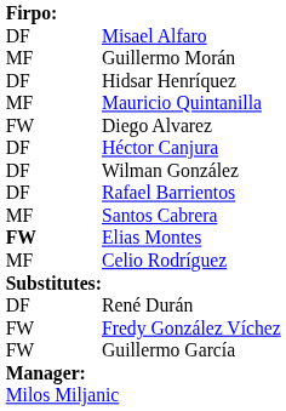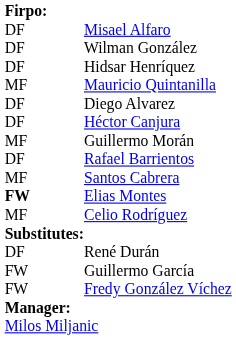rows swapped: Wilman González <-> Guillermo Morán
Diego Alvarez | column 1: FW -> DF
rows swapped: Fredy González Víchez <-> Guillermo García
